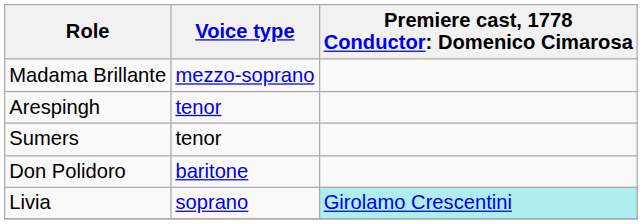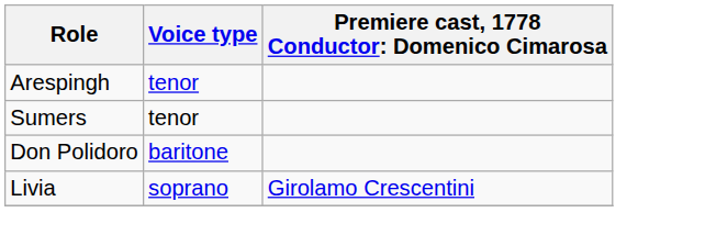- row: Madama Brillante | mezzo-soprano
Livia | column 3: paleturquoise background -> no background
